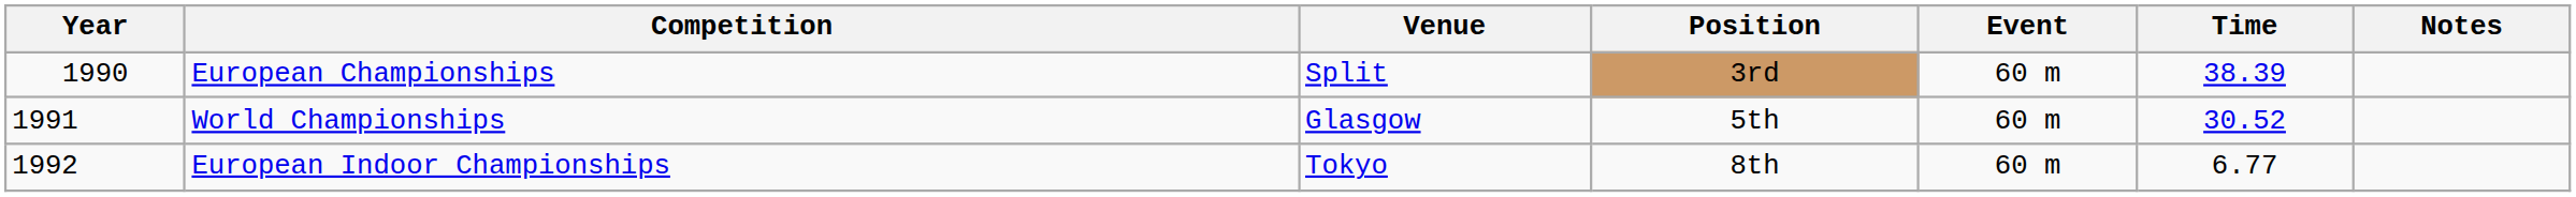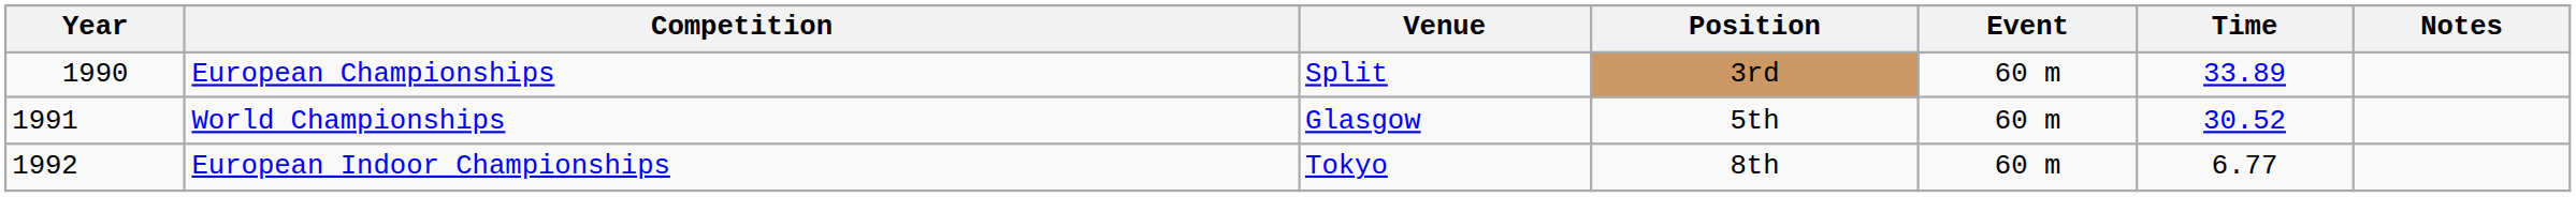European Championships | Time: 38.39 -> 33.89
